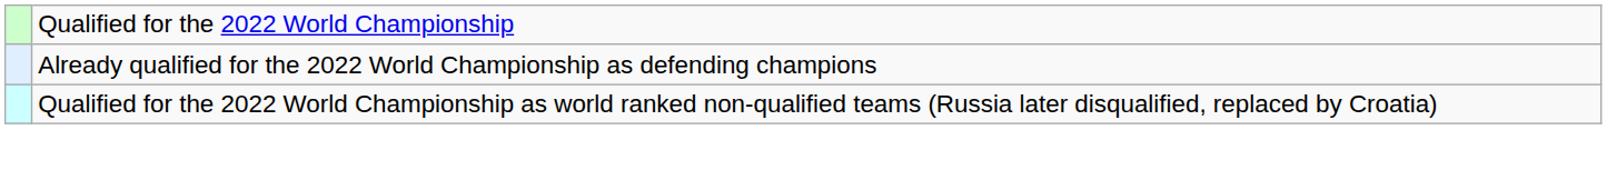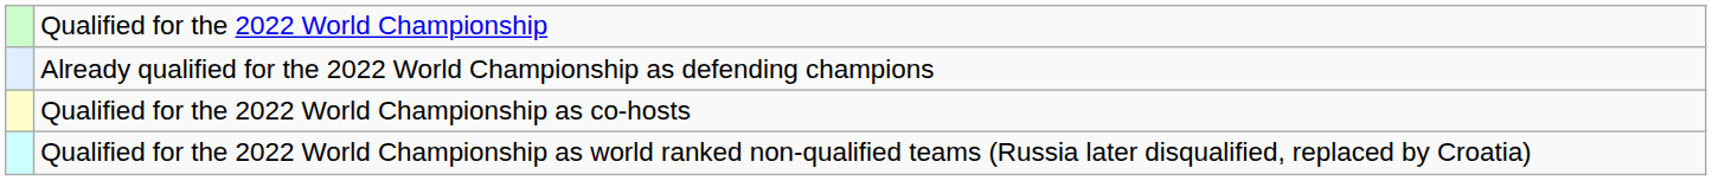+ row: Qualified for the 2022 World Championship as co-hosts
